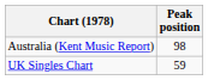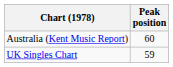Australia (Kent Music Report) | Peak position: 98 -> 60
